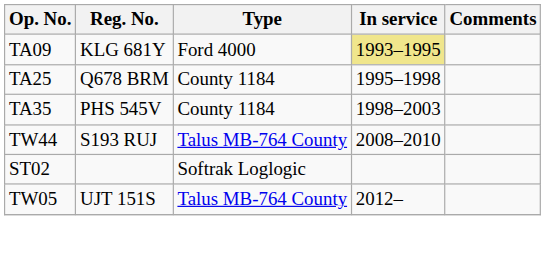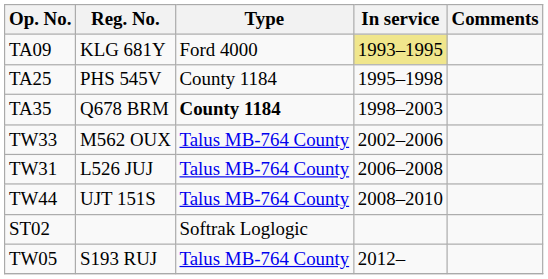TA25 | Reg. No.: Q678 BRM -> PHS 545V
TA35 | Reg. No.: PHS 545V -> Q678 BRM
TA35 | Type: normal -> bold
+ row: TW33 | M562 OUX | Talus MB-764 County | 2002–2006
+ row: TW31 | L526 JUJ | Talus MB-764 County | 2006–2008
TW44 | Reg. No.: S193 RUJ -> UJT 151S
TW05 | Reg. No.: UJT 151S -> S193 RUJ
